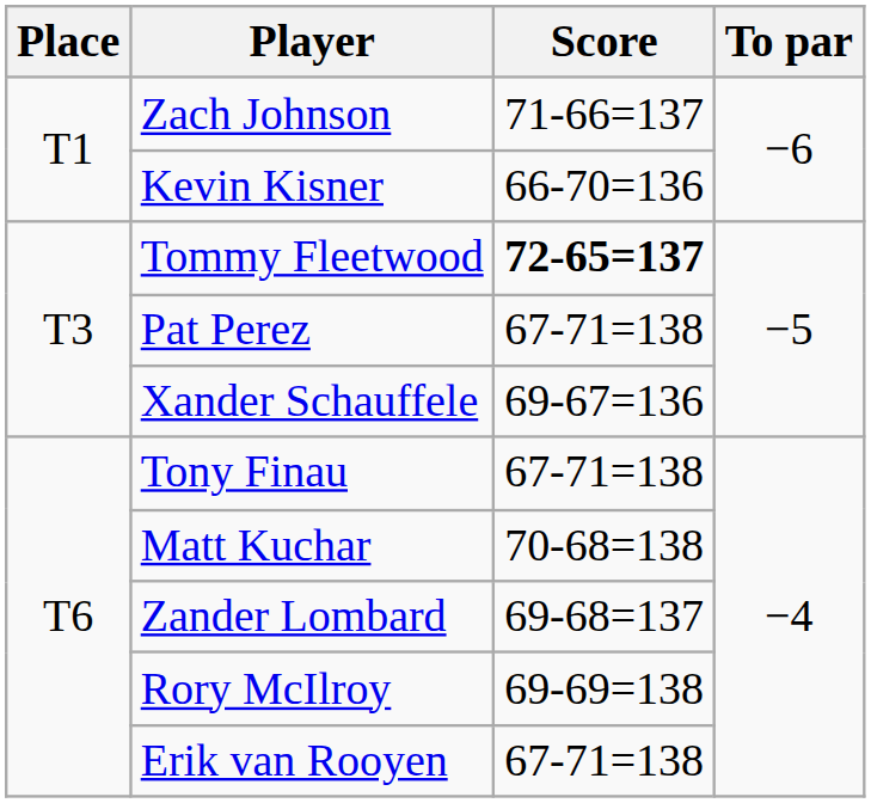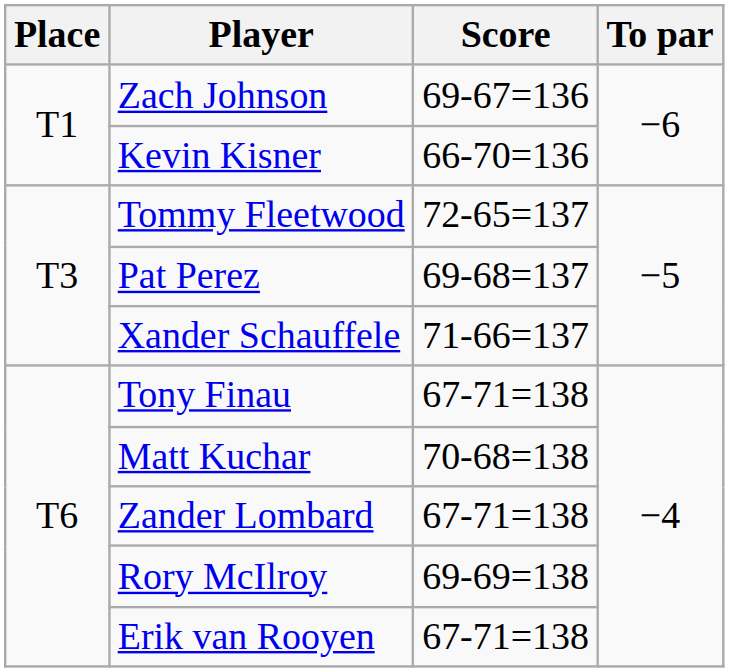Zach Johnson | Score: 71-66=137 -> 69-67=136
Tommy Fleetwood | Score: bold -> normal
Pat Perez | Score: 67-71=138 -> 69-68=137
Xander Schauffele | Score: 69-67=136 -> 71-66=137
Zander Lombard | Score: 69-68=137 -> 67-71=138
